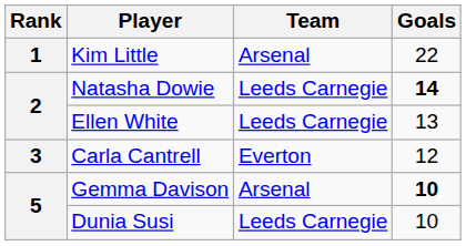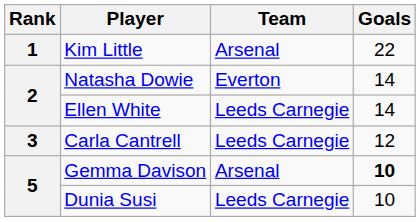Natasha Dowie | Team: Leeds Carnegie -> Everton
Natasha Dowie | Goals: bold -> normal
Ellen White | Goals: 13 -> 14
Carla Cantrell | Team: Everton -> Leeds Carnegie
